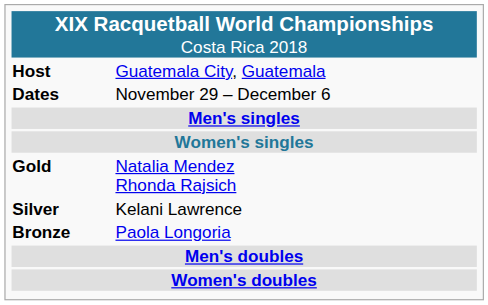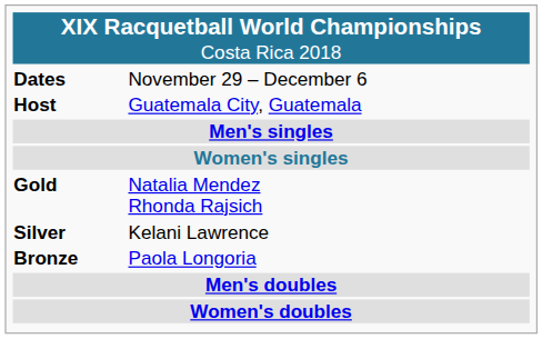rows swapped: Host <-> Dates
